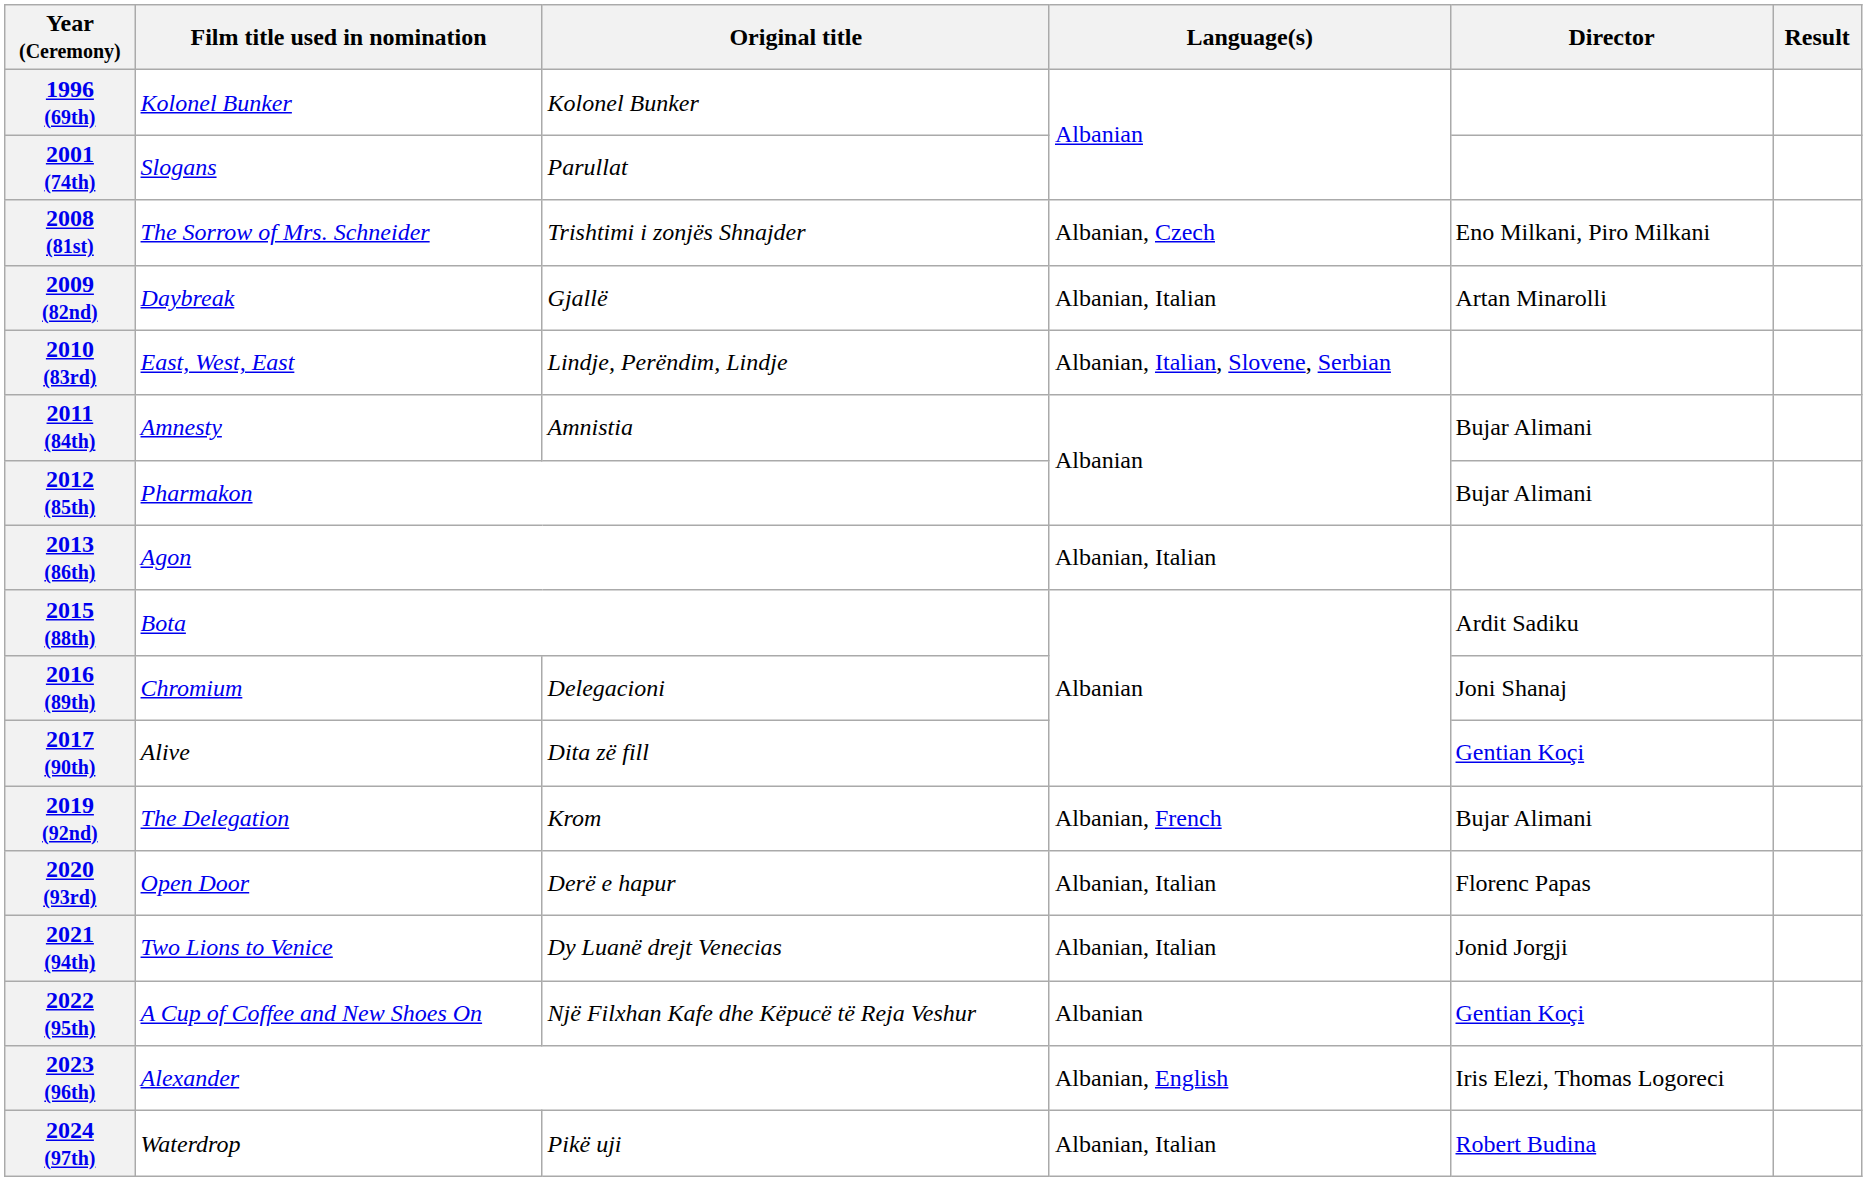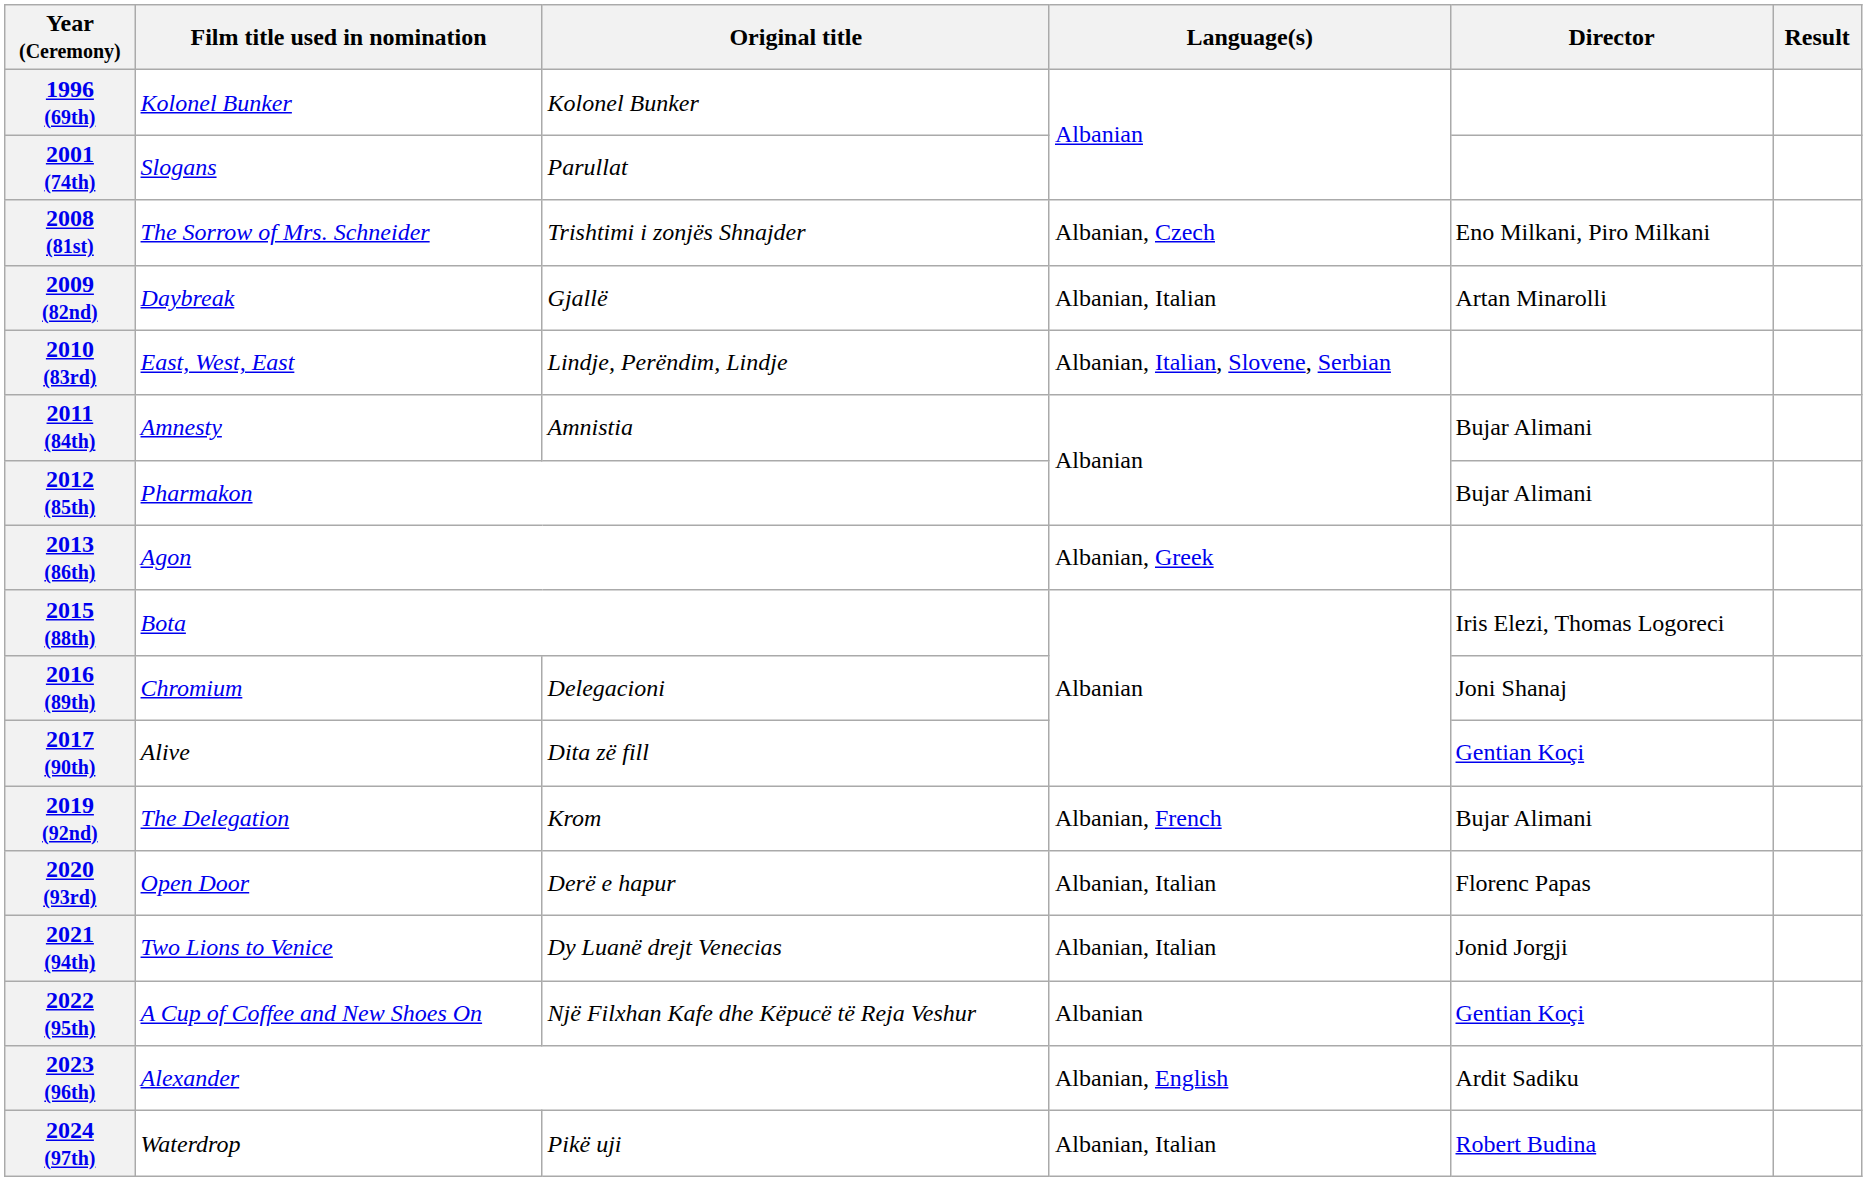2013 (86th) | Language(s): Albanian, Italian -> Albanian, Greek
2015 (88th) | Director: Ardit Sadiku -> Iris Elezi, Thomas Logoreci
2023 (96th) | Director: Iris Elezi, Thomas Logoreci -> Ardit Sadiku
